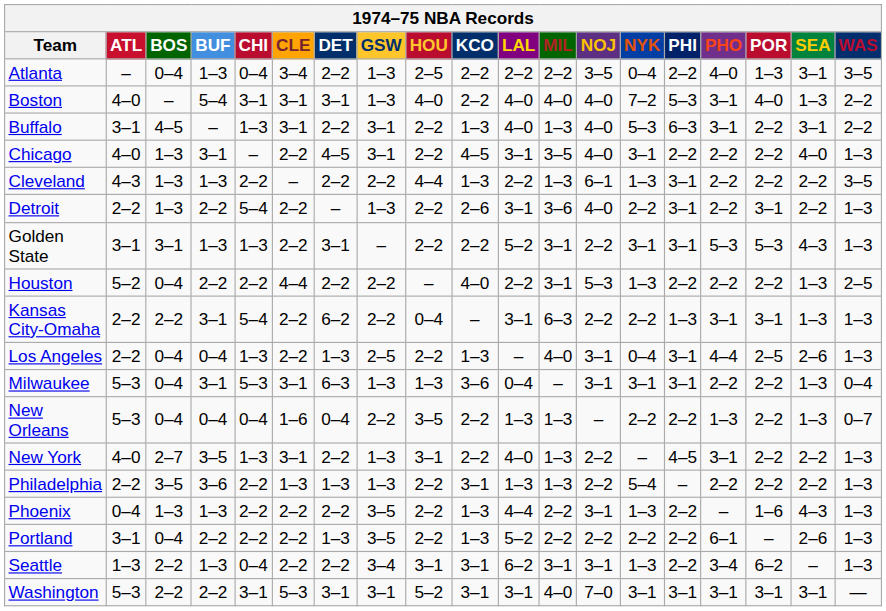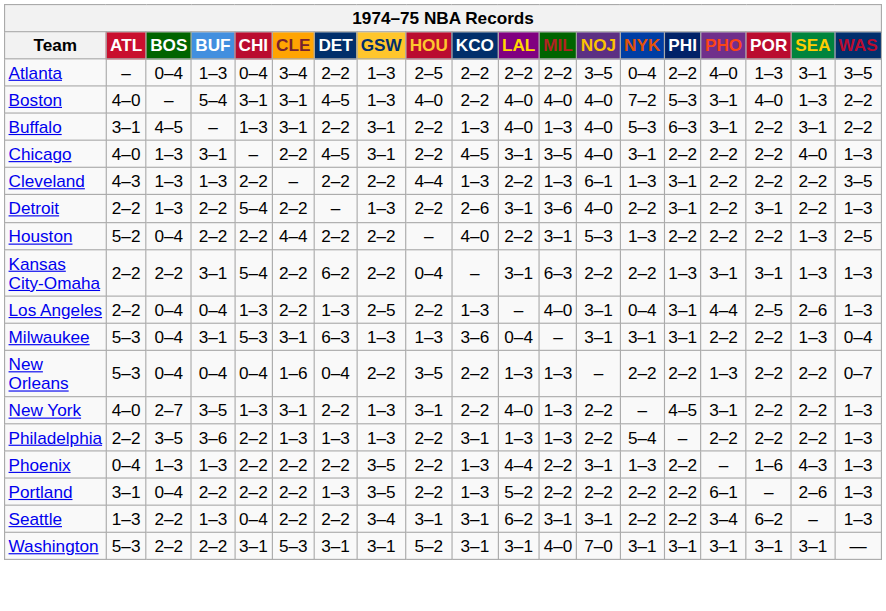Boston | DET: 3–1 -> 4–5
- row: Golden State | 3–1 | 3–1 | 1–3 | 1–3 | 2–2 | 3–1 | – | 2–2 | 2–2 | 5–2 | 3–1 | 2–2 | 3–1 | 3–1 | 5–3 | 5–3 | 4–3 | 1–3
New Orleans | SEA: 1–3 -> 2–2
Seattle | NYK: 1–3 -> 2–2
